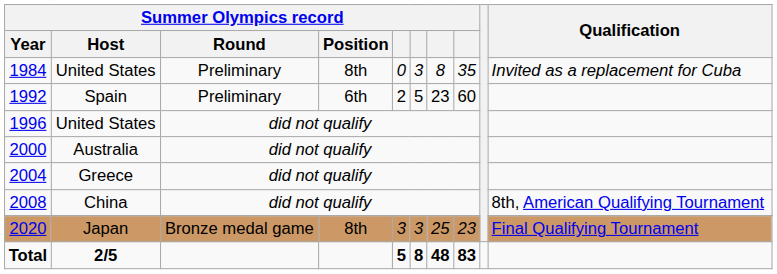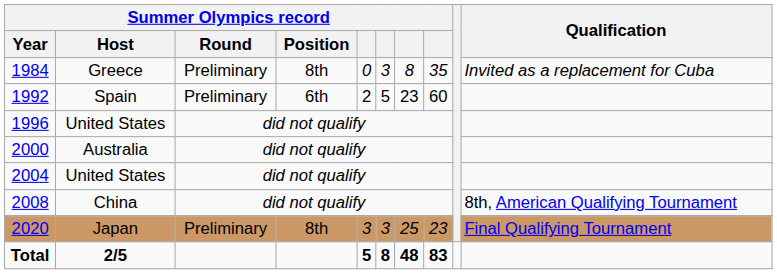1984 | Summer Olympics record / Host: United States -> Greece
2004 | Summer Olympics record / Host: Greece -> United States
2020 | Summer Olympics record / Round: Bronze medal game -> Preliminary
